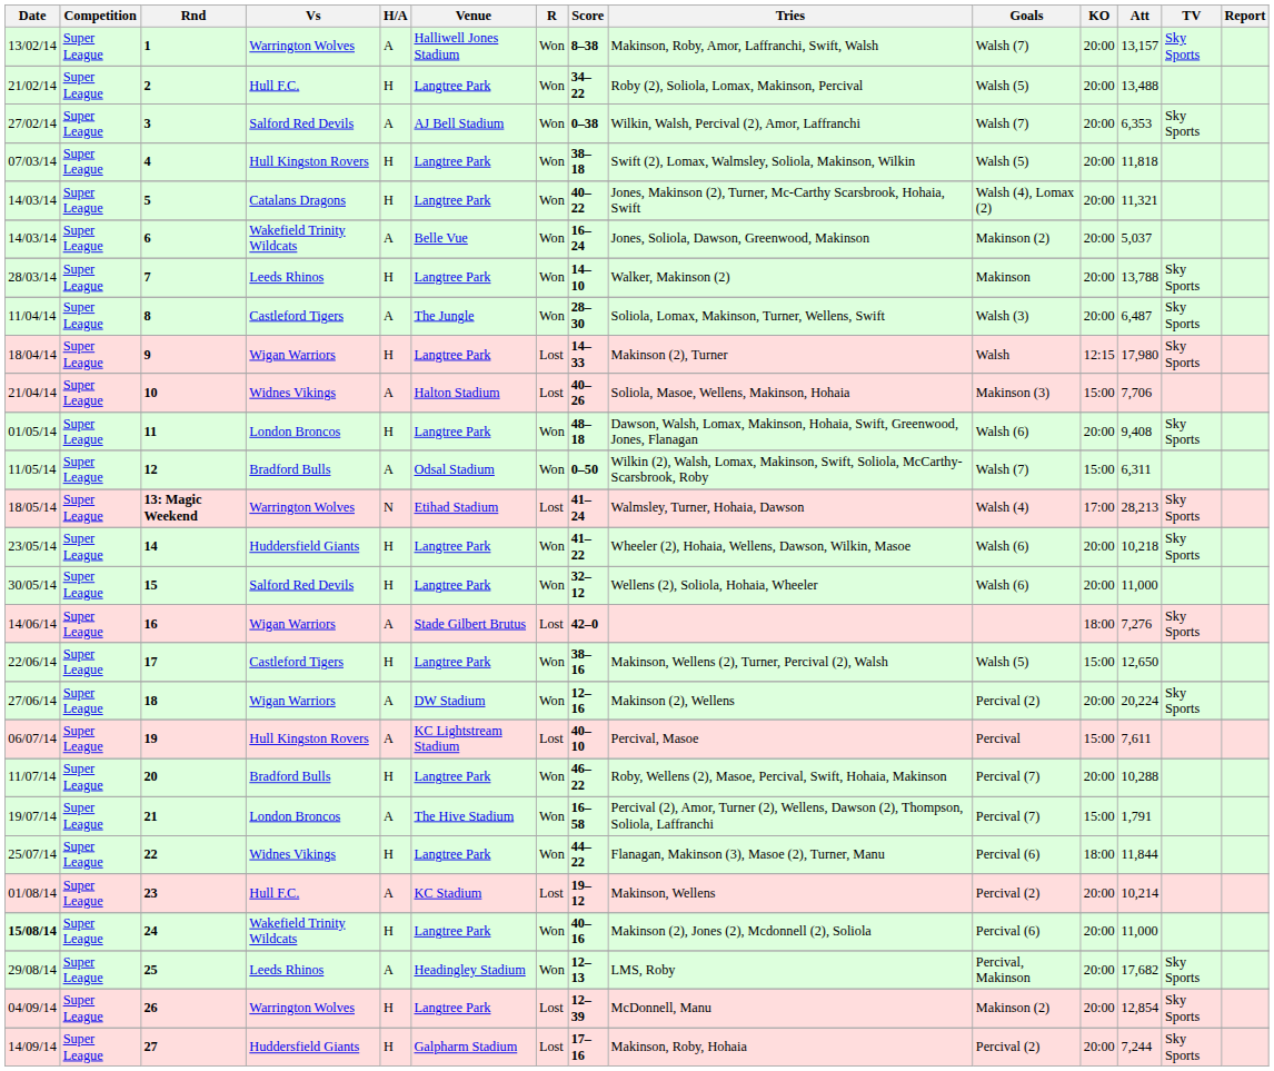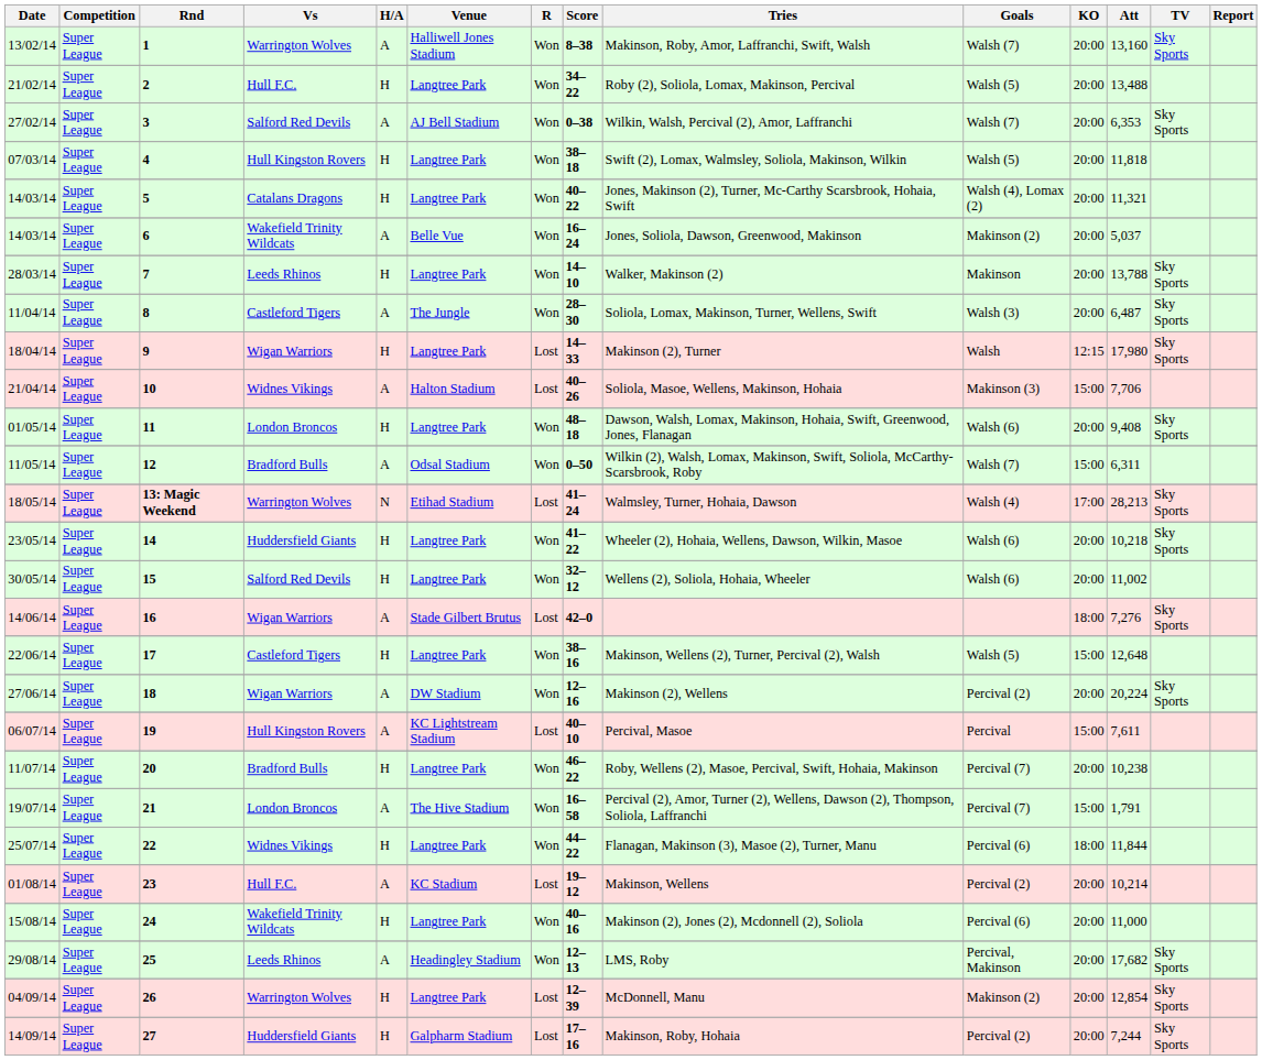1 | Att: 13,157 -> 13,160
15 | Att: 11,000 -> 11,002
17 | Att: 12,650 -> 12,648
20 | Att: 10,288 -> 10,238
24 | Date: bold -> normal
